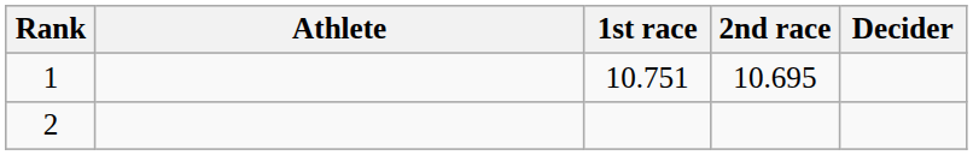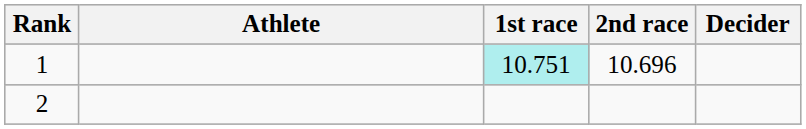1 | 1st race: no background -> paleturquoise background
1 | 2nd race: 10.695 -> 10.696
